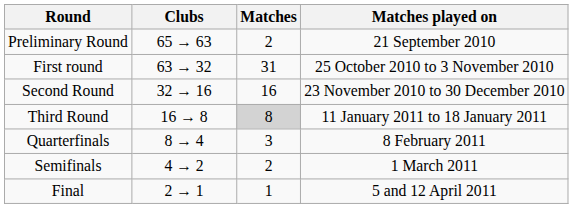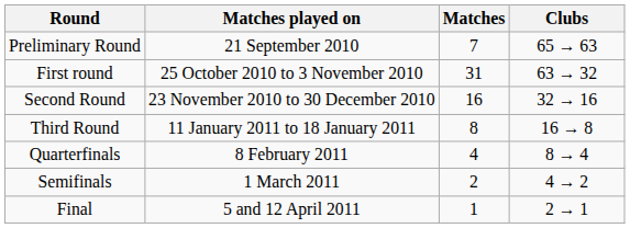columns swapped: Matches played on <-> Clubs
Preliminary Round | Matches: 2 -> 7
Third Round | Matches: lightgrey background -> no background
Quarterfinals | Matches: 3 -> 4
